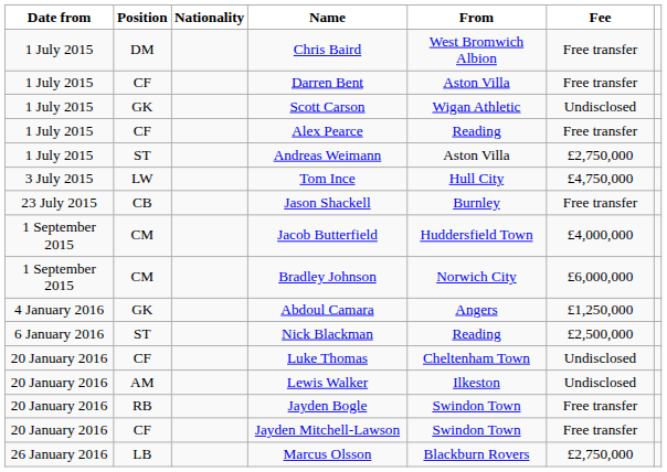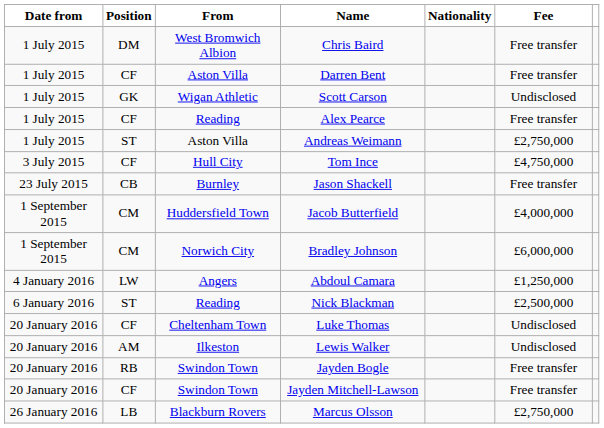columns swapped: Nationality <-> From
Tom Ince | Position: LW -> CF
Abdoul Camara | Position: GK -> LW
